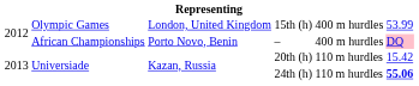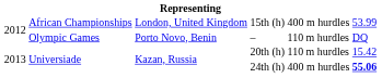15th (h) | column 2: Olympic Games -> African Championships
– | column 2: African Championships -> Olympic Games
– | column 5: 400 m hurdles -> 110 m hurdles
– | column 6: pink background -> no background
24th (h) | column 5: 110 m hurdles -> 400 m hurdles
